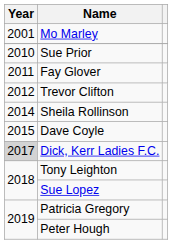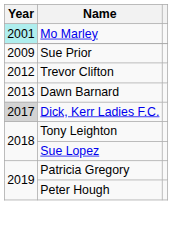Mo Marley | Year: no background -> paleturquoise background
Sue Prior | Year: 2010 -> 2009
- row: 2011 | Fay Glover
+ row: 2013 | Dawn Barnard
- row: 2014 | Sheila Rollinson
- row: 2015 | Dave Coyle
